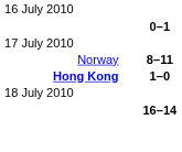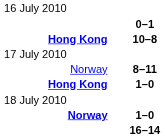+ row: Hong Kong | 10–8
+ row: Norway | 1–0
